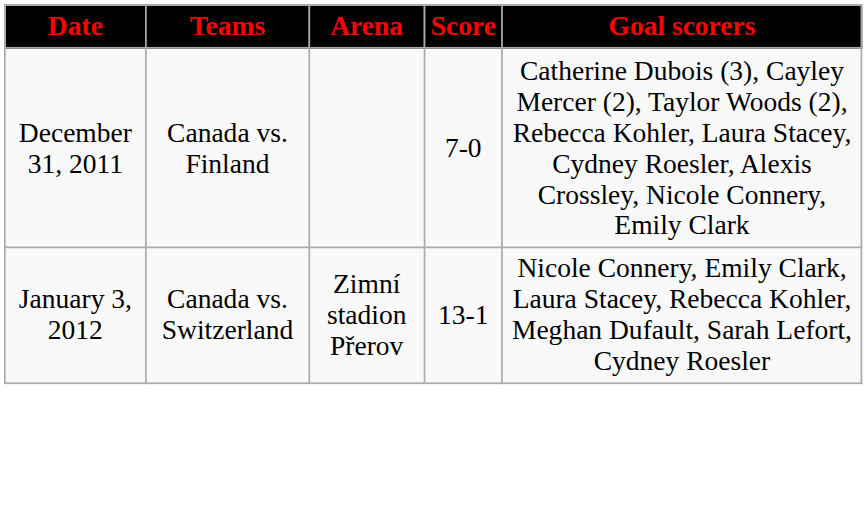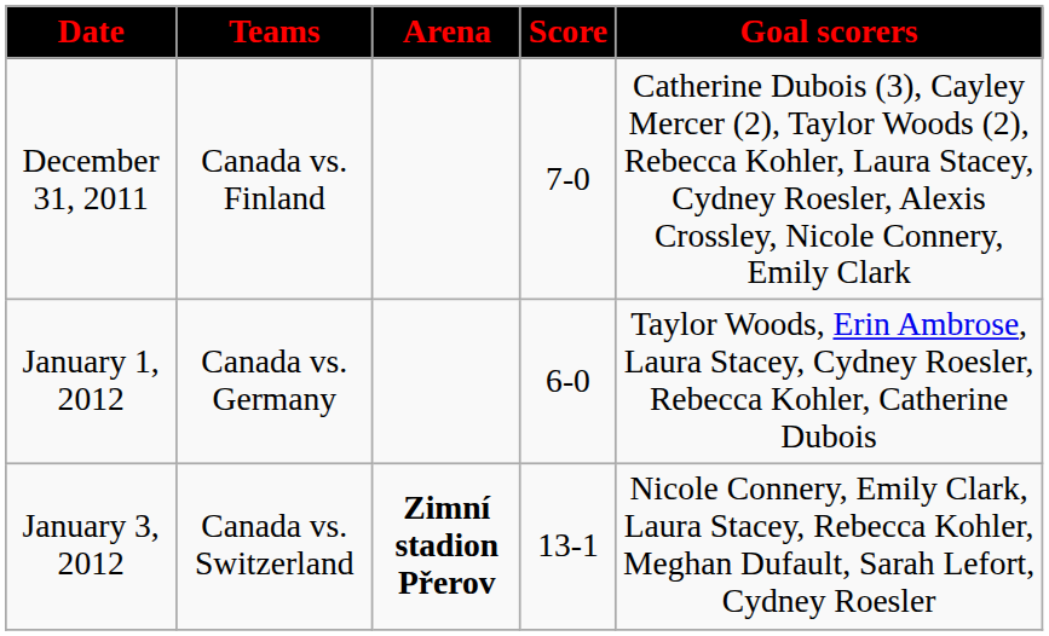+ row: January 1, 2012 | Canada vs. Germany | 6-0 | Taylor Woods, Erin Ambrose, Laura Stacey, Cydney Roesler, Rebecca Kohler, Catherine Dubois
January 3, 2012 | Arena: normal -> bold
